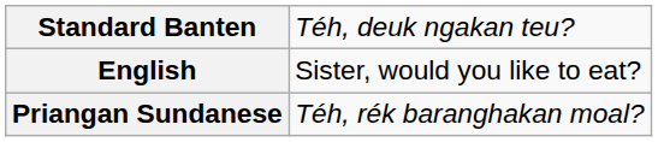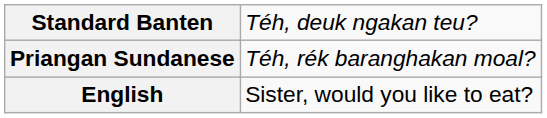rows swapped: Priangan Sundanese <-> English
